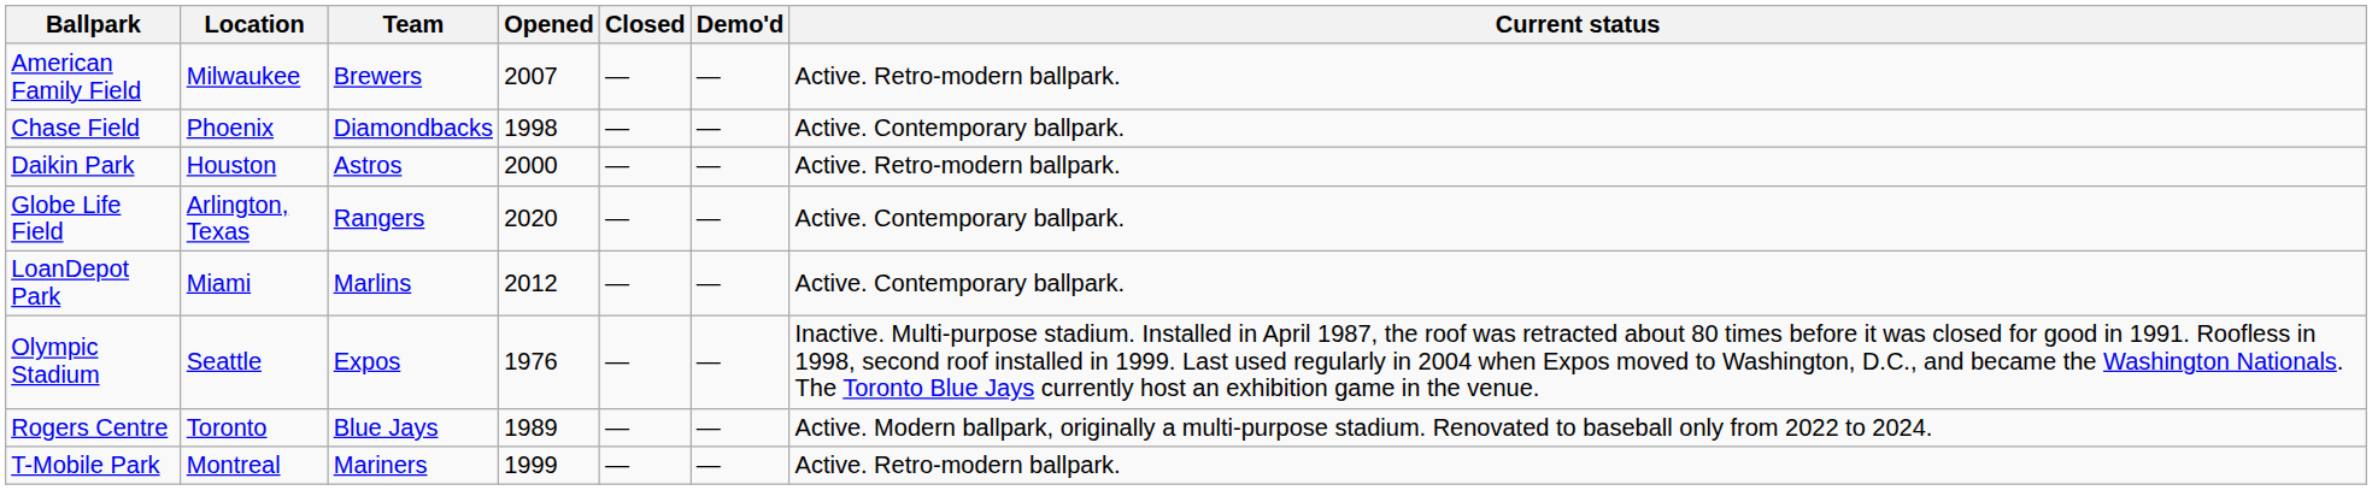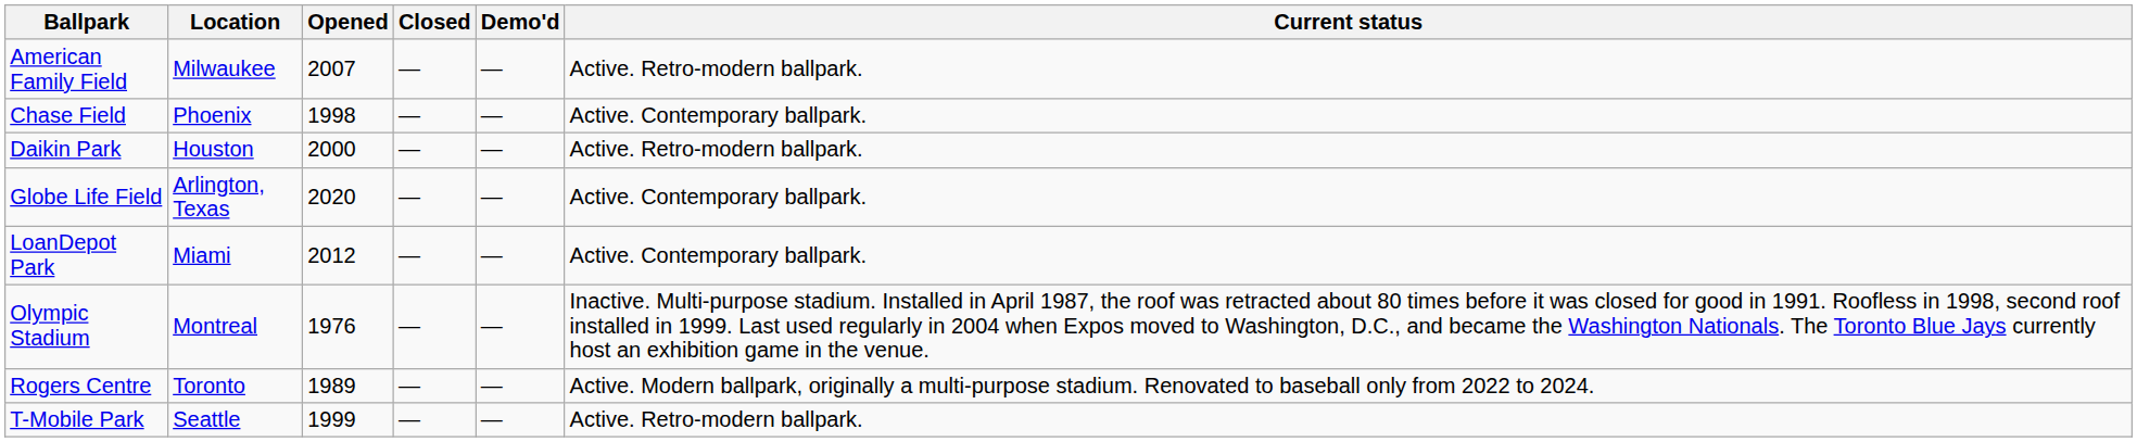- column: Team | Brewers | Diamondbacks | Astros | Rangers | Marlins | Expos | Blue Jays | Mariners
Olympic Stadium | Location: Seattle -> Montreal
T-Mobile Park | Location: Montreal -> Seattle
